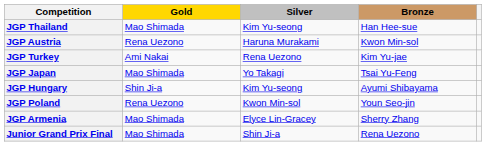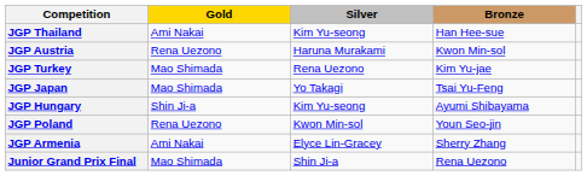JGP Thailand | Gold: Mao Shimada -> Ami Nakai
JGP Turkey | Gold: Ami Nakai -> Mao Shimada
JGP Armenia | Gold: Mao Shimada -> Ami Nakai
